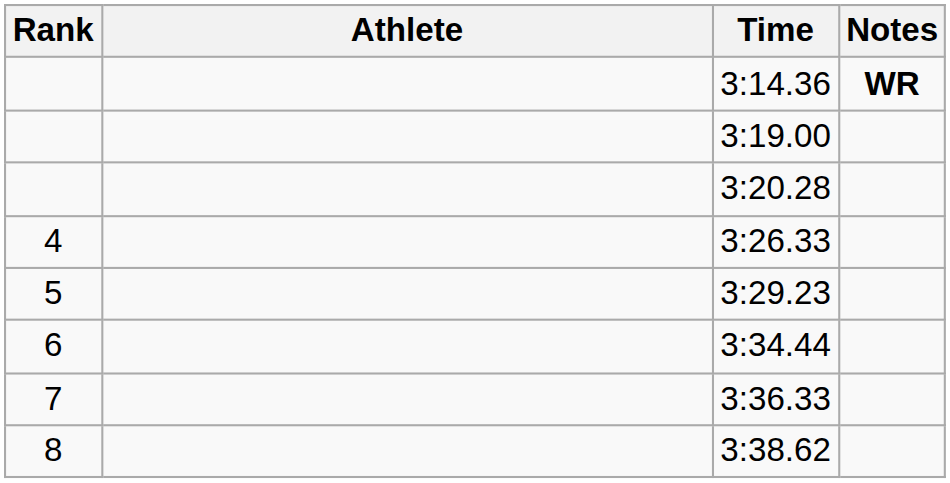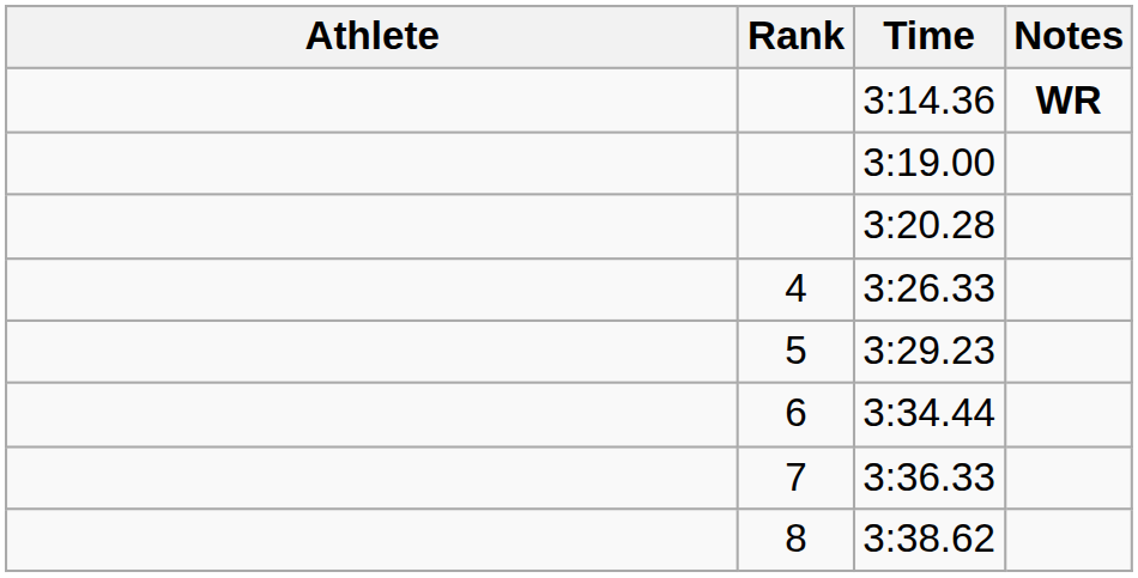columns swapped: Rank <-> Athlete
